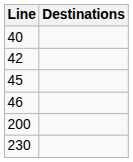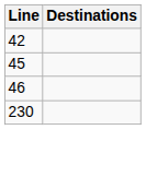- row: 40
- row: 200
